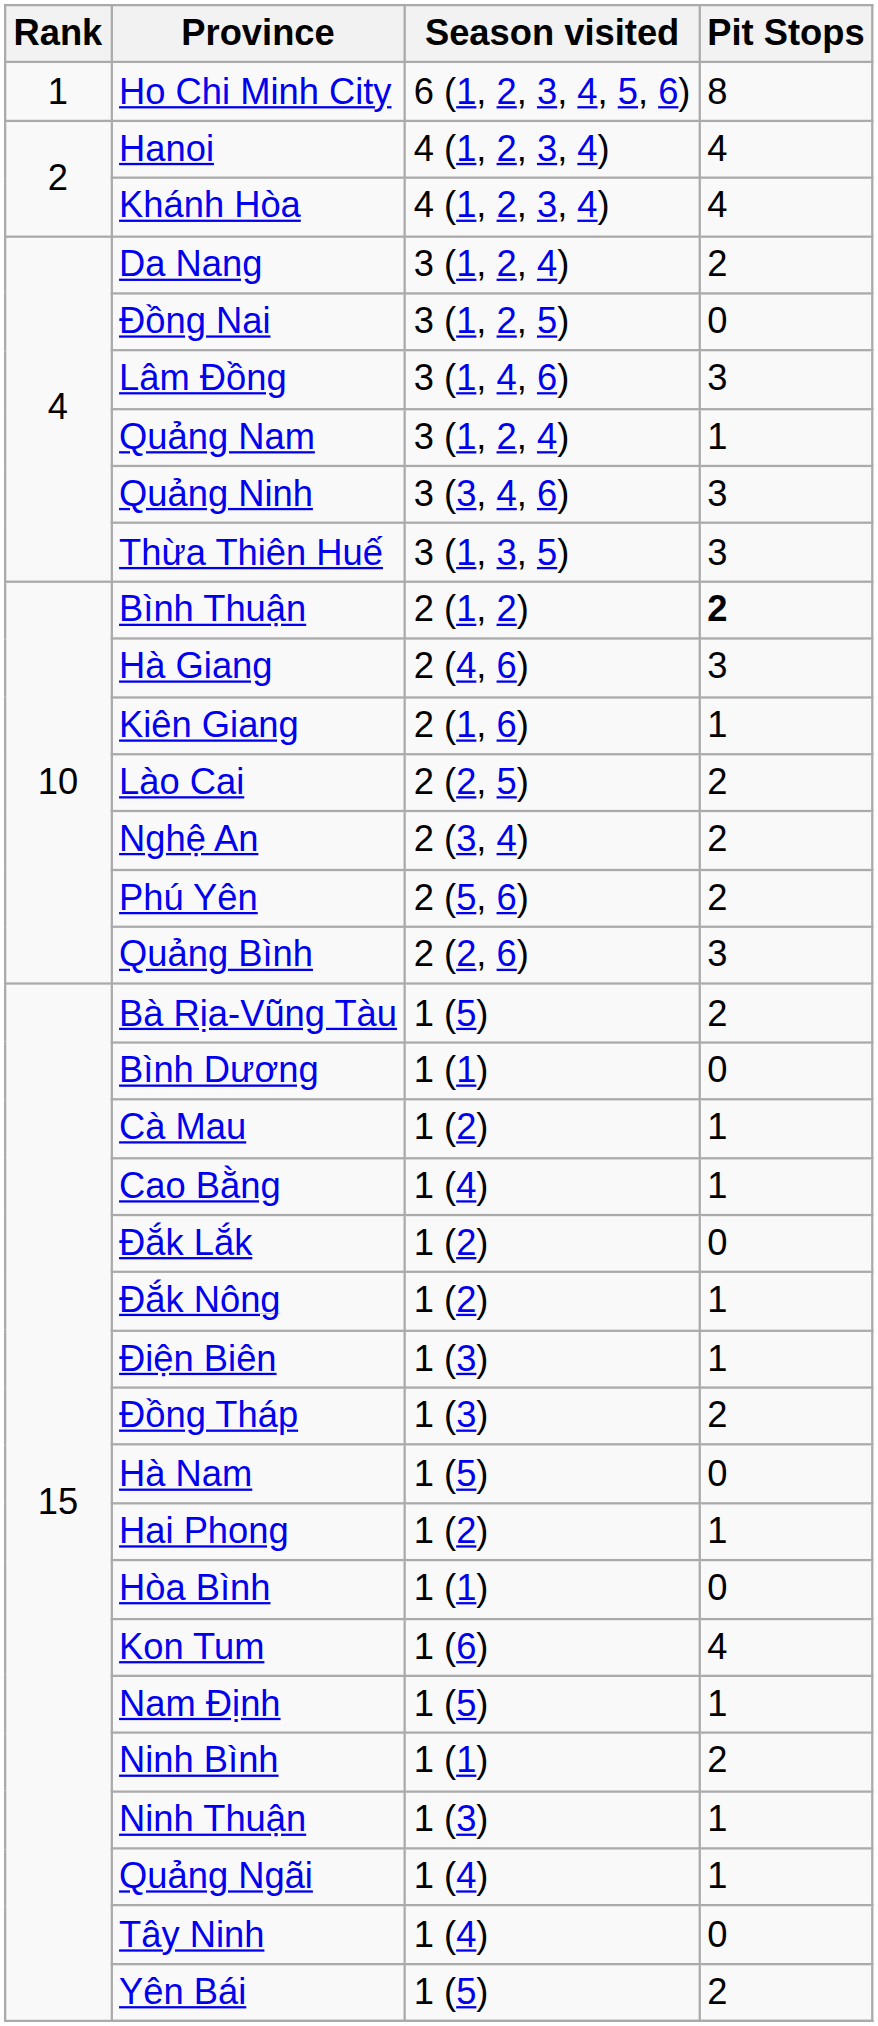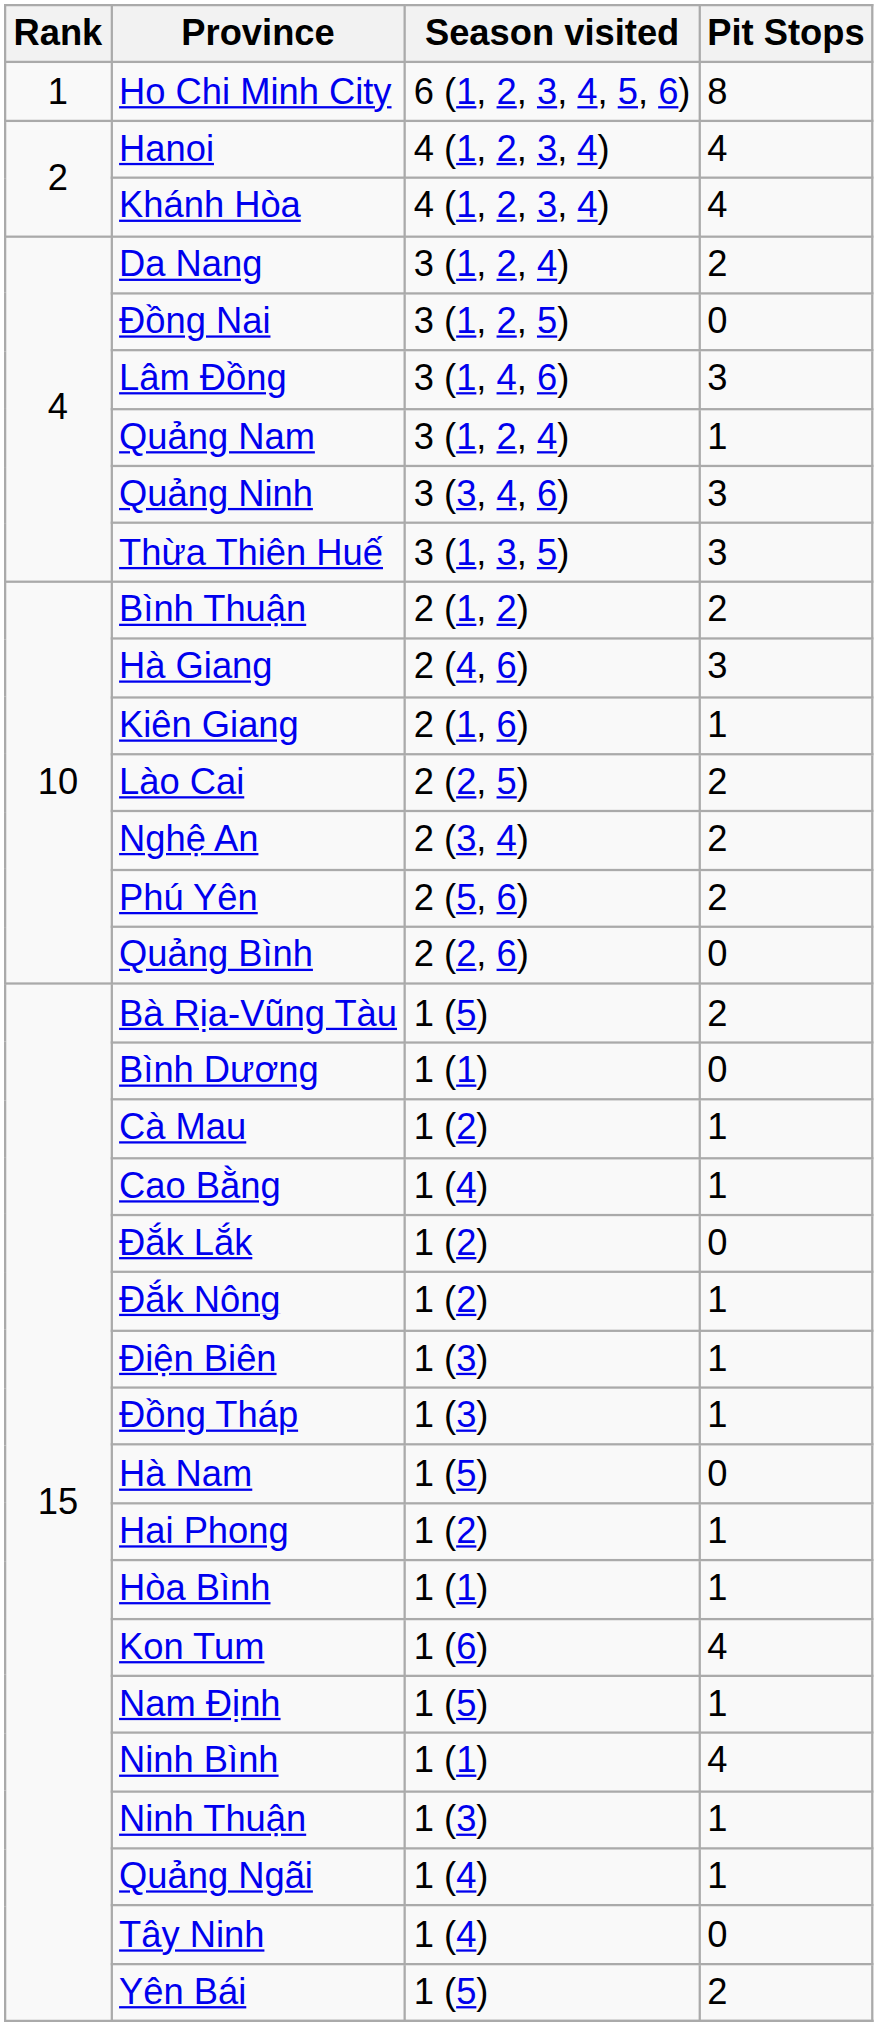Bình Thuận | Pit Stops: bold -> normal
Quảng Bình | Pit Stops: 3 -> 0
Đồng Tháp | Pit Stops: 2 -> 1
Hòa Bình | Pit Stops: 0 -> 1
Ninh Bình | Pit Stops: 2 -> 4
